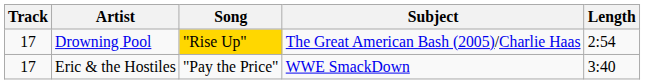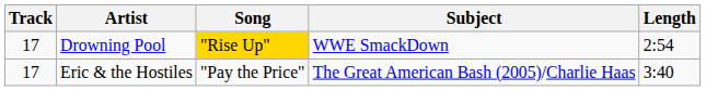Drowning Pool | Subject: The Great American Bash (2005)/Charlie Haas -> WWE SmackDown
Eric & the Hostiles | Subject: WWE SmackDown -> The Great American Bash (2005)/Charlie Haas
